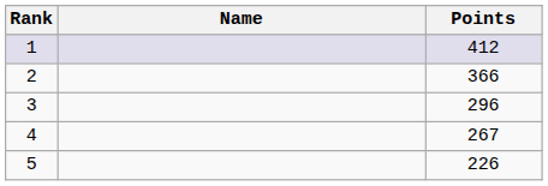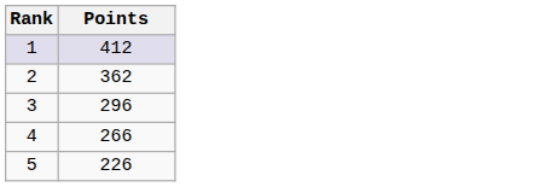- column: Name
2 | Points: 366 -> 362
4 | Points: 267 -> 266
